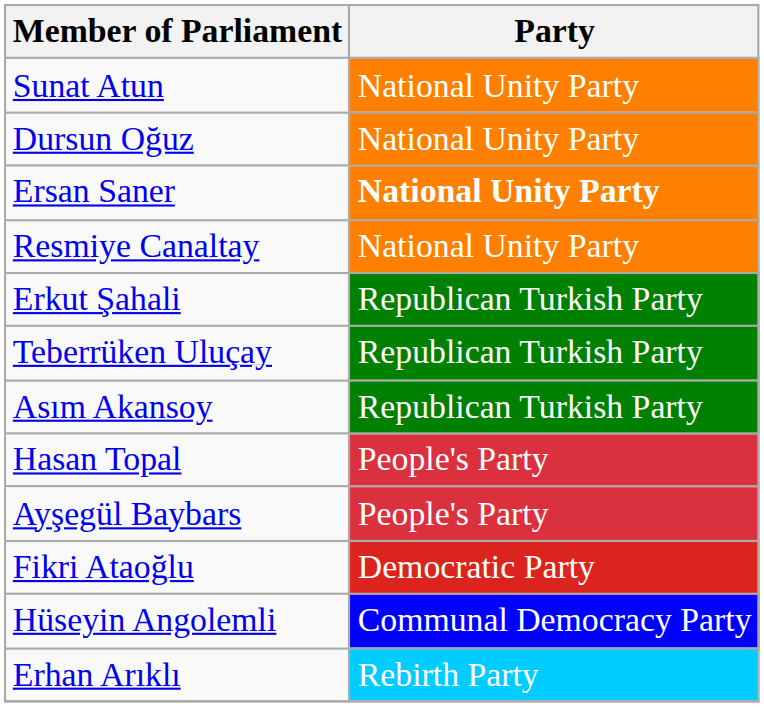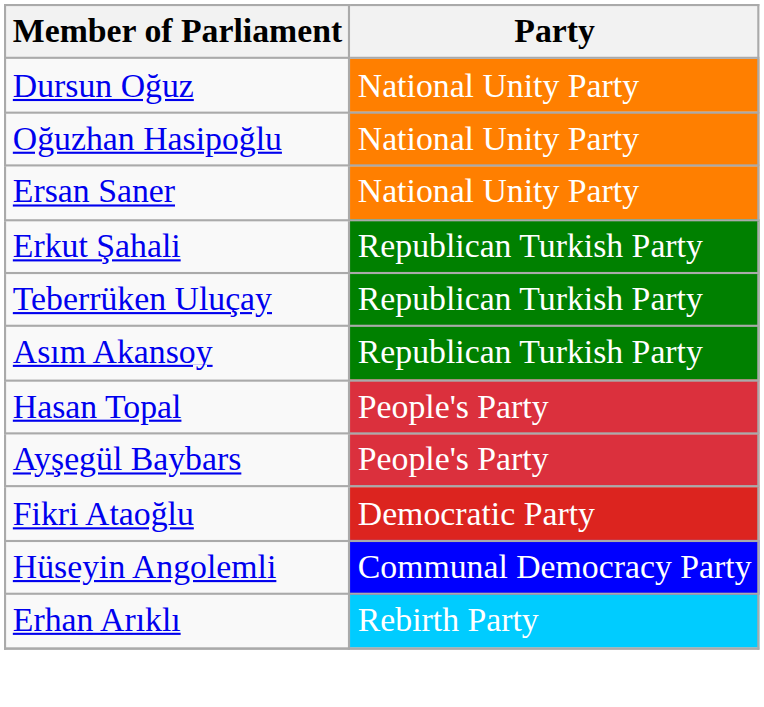- row: Sunat Atun | National Unity Party
+ row: Oğuzhan Hasipoğlu | National Unity Party
Ersan Saner | Party: bold -> normal
- row: Resmiye Canaltay | National Unity Party
